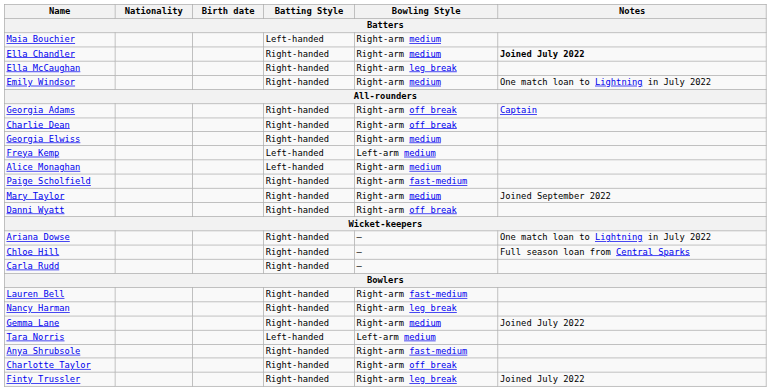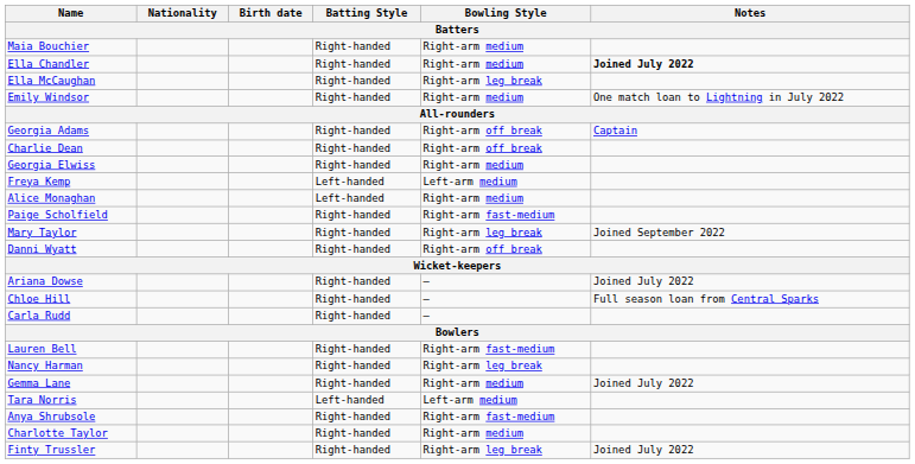Maia Bouchier | Batting Style: Left-handed -> Right-handed
Mary Taylor | Bowling Style: Right-arm medium -> Right-arm leg break
Ariana Dowse | Notes: One match loan to Lightning in July 2022 -> Joined July 2022
Charlotte Taylor | Bowling Style: Right-arm off break -> Right-arm medium
